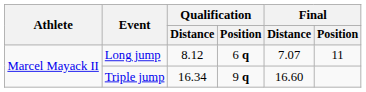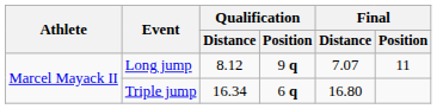Long jump | Qualification / Position: 6 q -> 9 q
Triple jump | Qualification / Position: 9 q -> 6 q
Triple jump | Final / Distance: 16.60 -> 16.80
